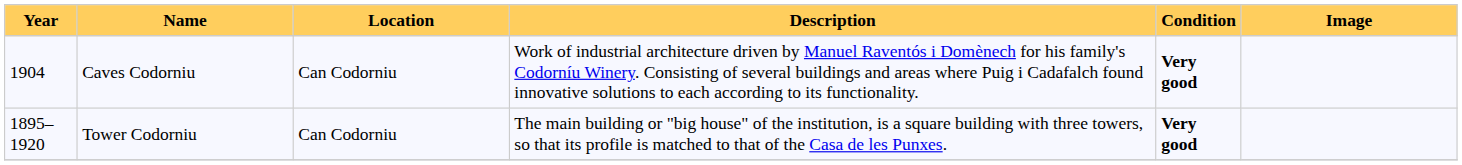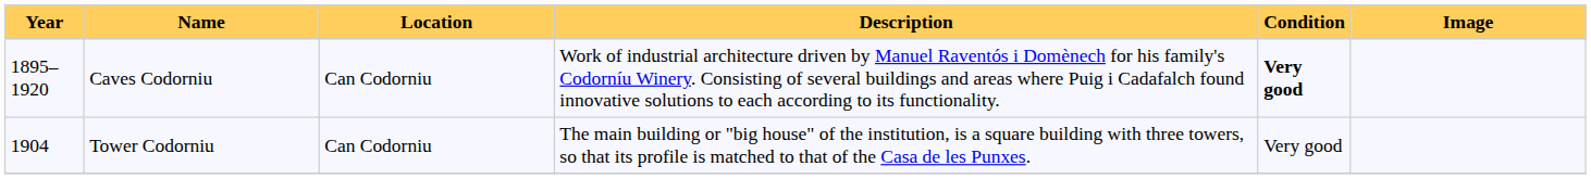Caves Codorniu | Year: 1904 -> 1895–1920
Tower Codorniu | Year: 1895–1920 -> 1904
Tower Codorniu | Condition: bold -> normal
